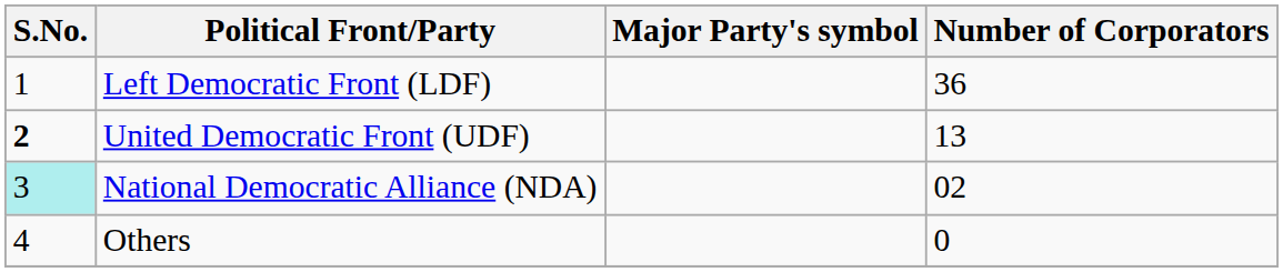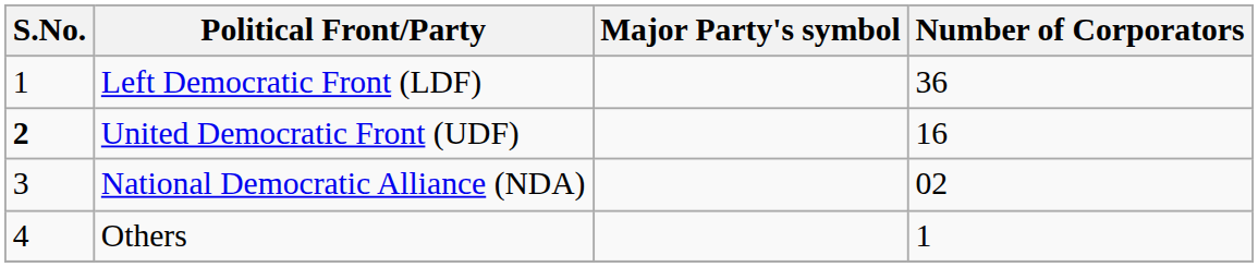United Democratic Front (UDF) | Number of Corporators: 13 -> 16
National Democratic Alliance (NDA) | S.No.: paleturquoise background -> no background
Others | Number of Corporators: 0 -> 1
